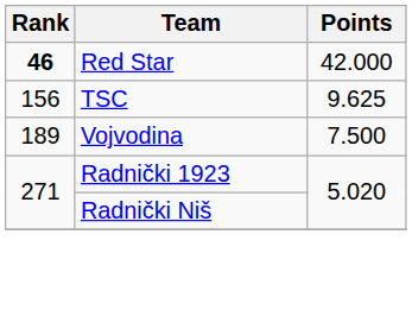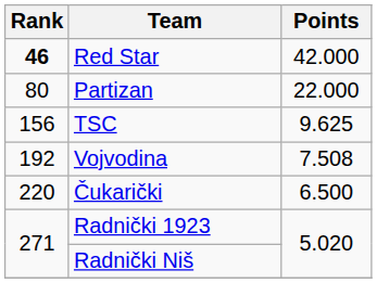+ row: 80 | Partizan | 22.000
Vojvodina | Rank: 189 -> 192
Vojvodina | Points: 7.500 -> 7.508
+ row: 220 | Čukarički | 6.500
